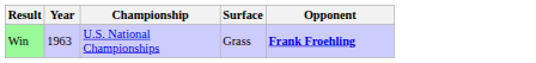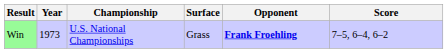+ column: Score | 7–5, 6–4, 6–2
Win | Year: 1963 -> 1973
